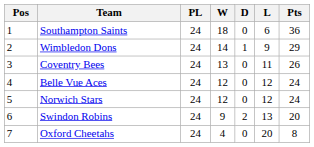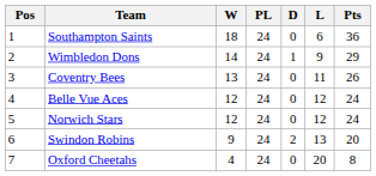columns swapped: PL <-> W
